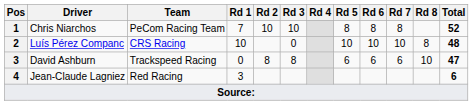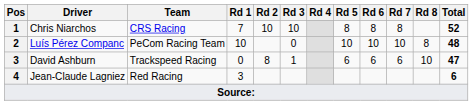Chris Niarchos | Team: PeCom Racing Team -> CRS Racing
Luís Pérez Companc | Team: CRS Racing -> PeCom Racing Team
David Ashburn | Rd 3: 8 -> 1
